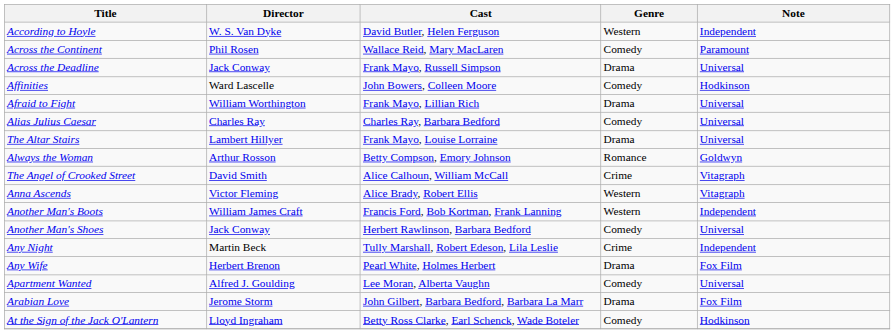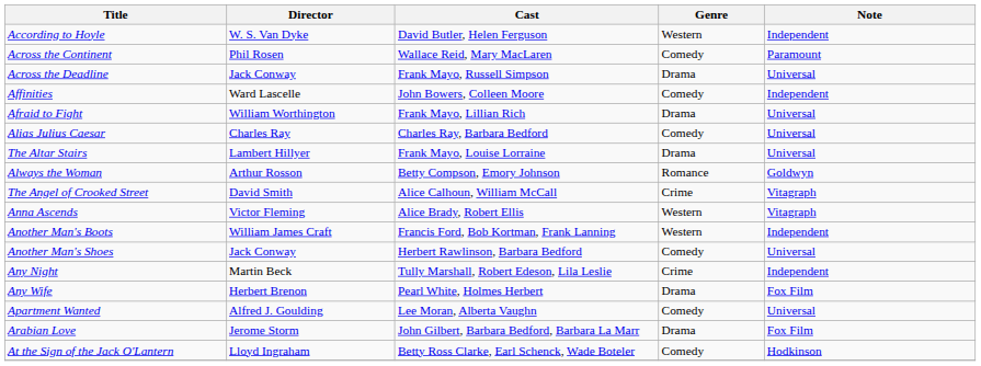Affinities | Note: Hodkinson -> Independent
